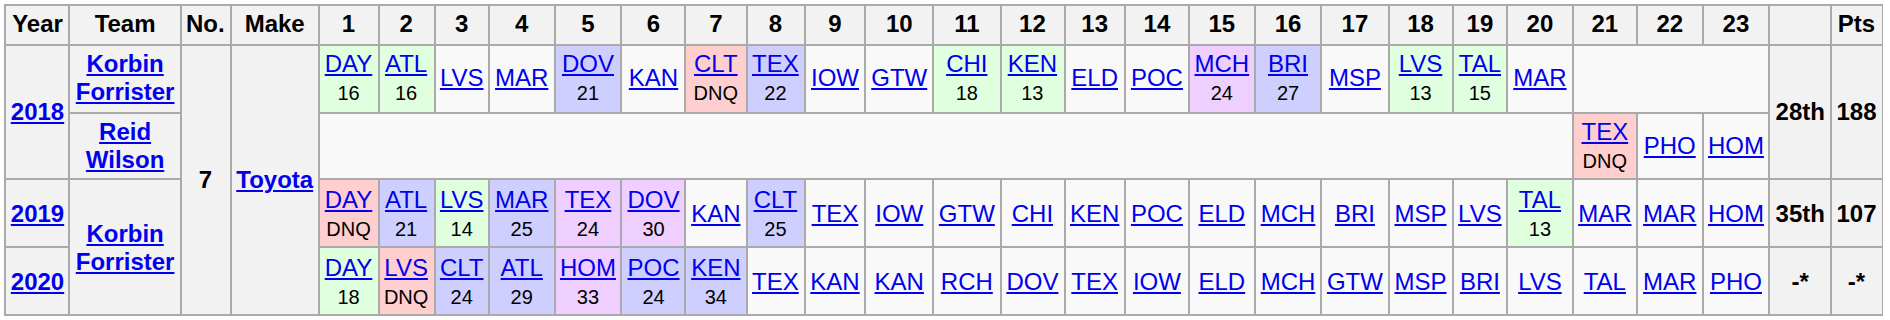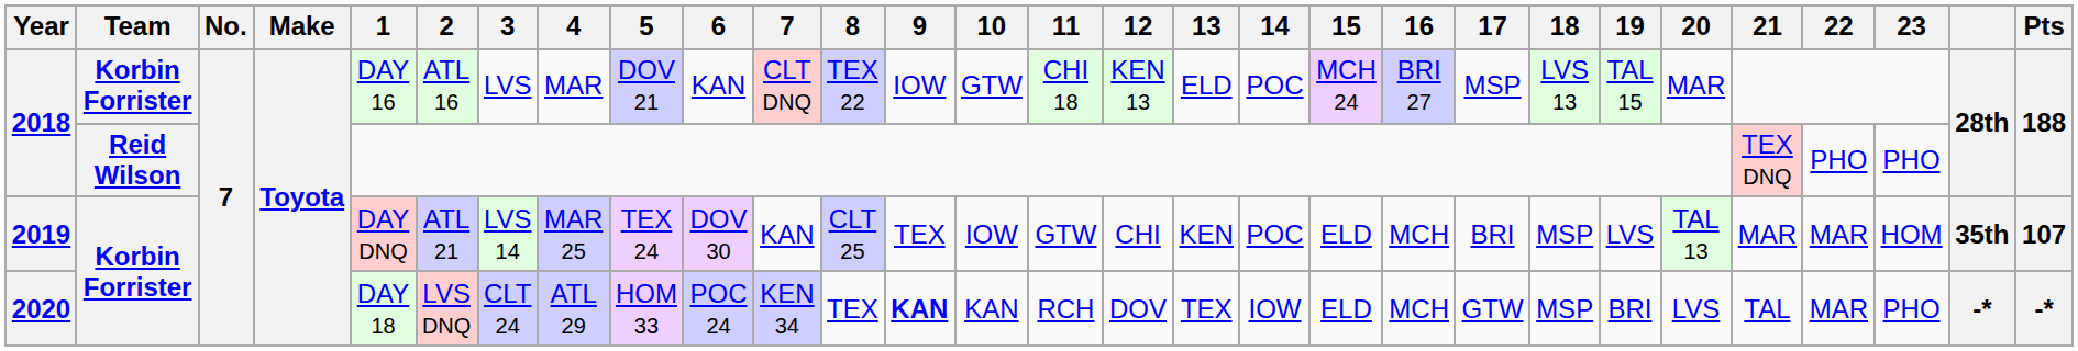2018 / Reid Wilson | 23: HOM -> PHO
2020 | 9: normal -> bold
